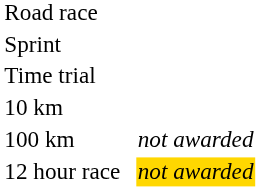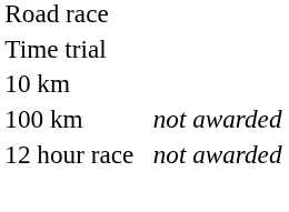- row: Sprint
12 hour race | column 4: gold background -> no background
